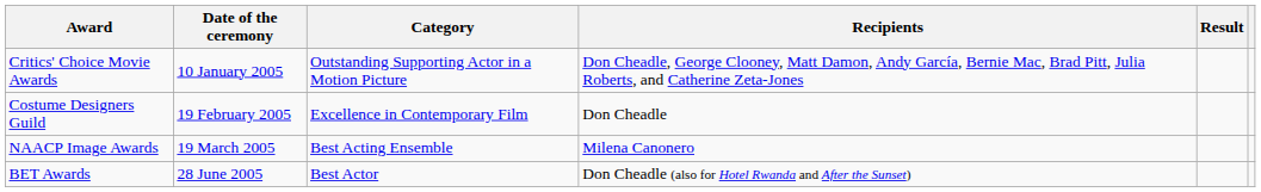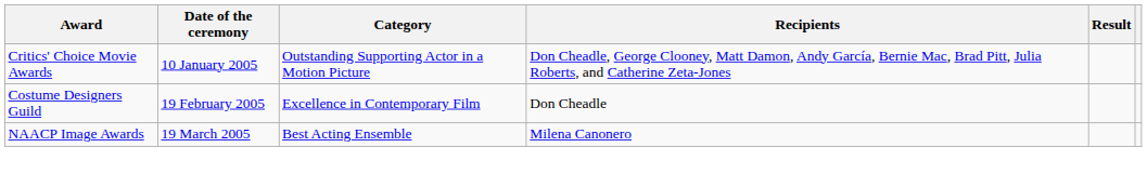- row: BET Awards | 28 June 2005 | Best Actor | Don Cheadle (also for Hotel Rwanda and After the Sunset)
